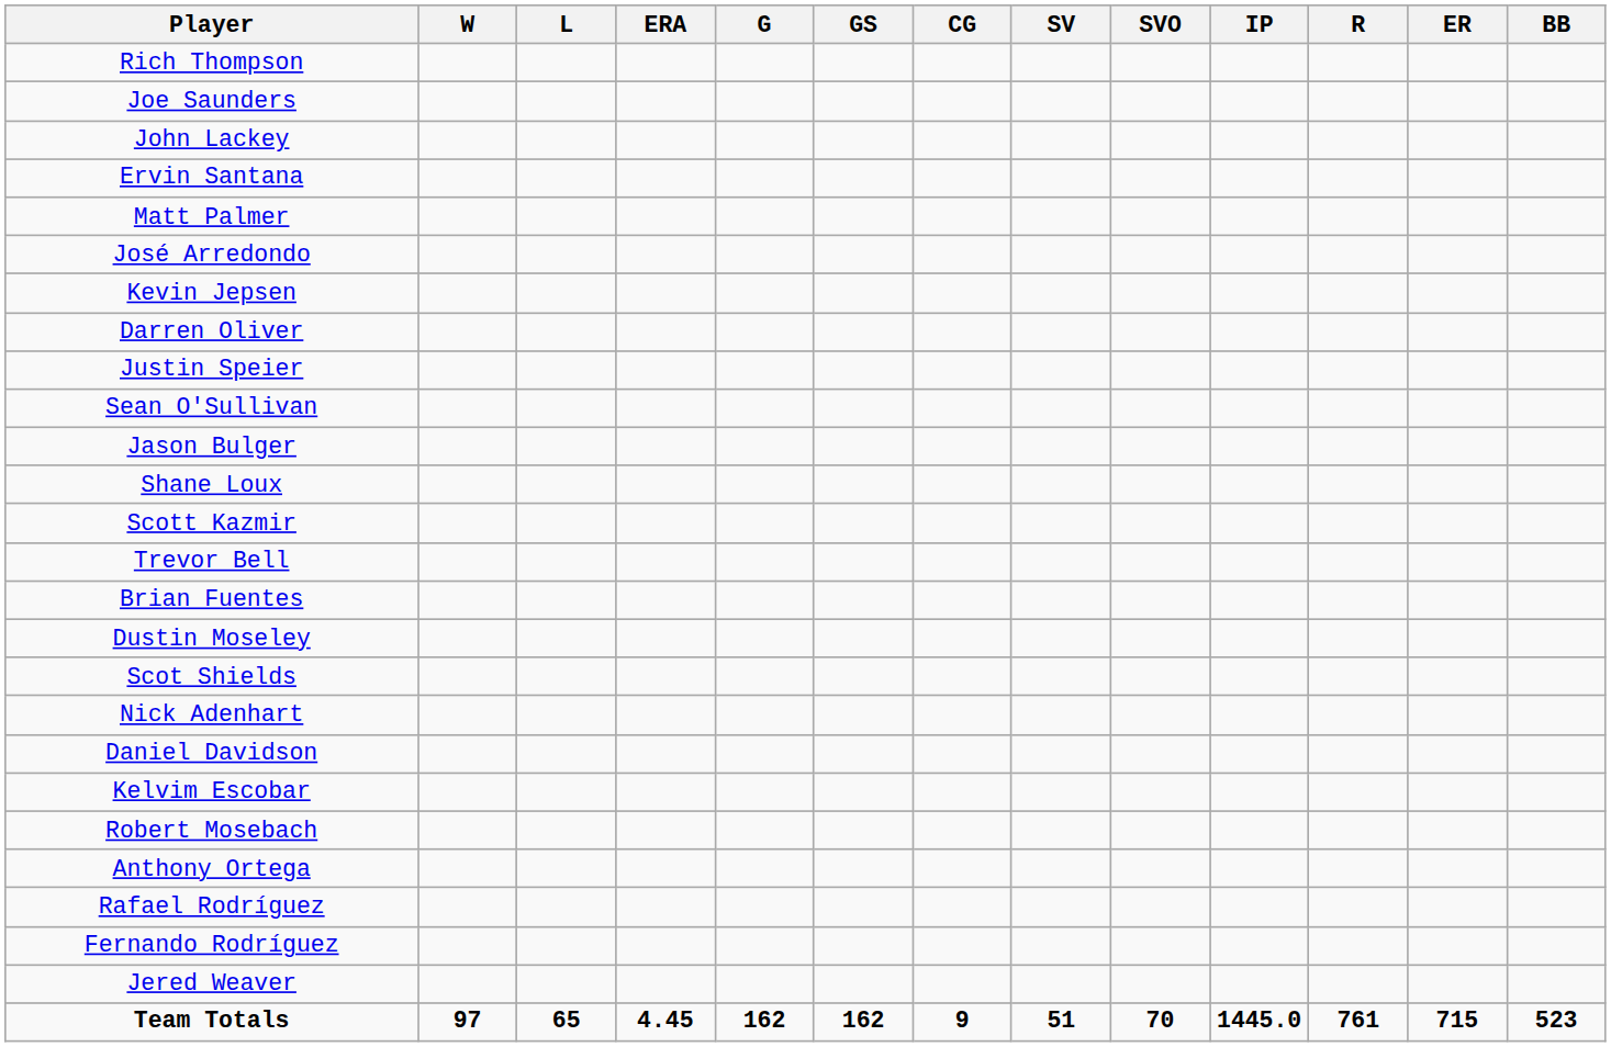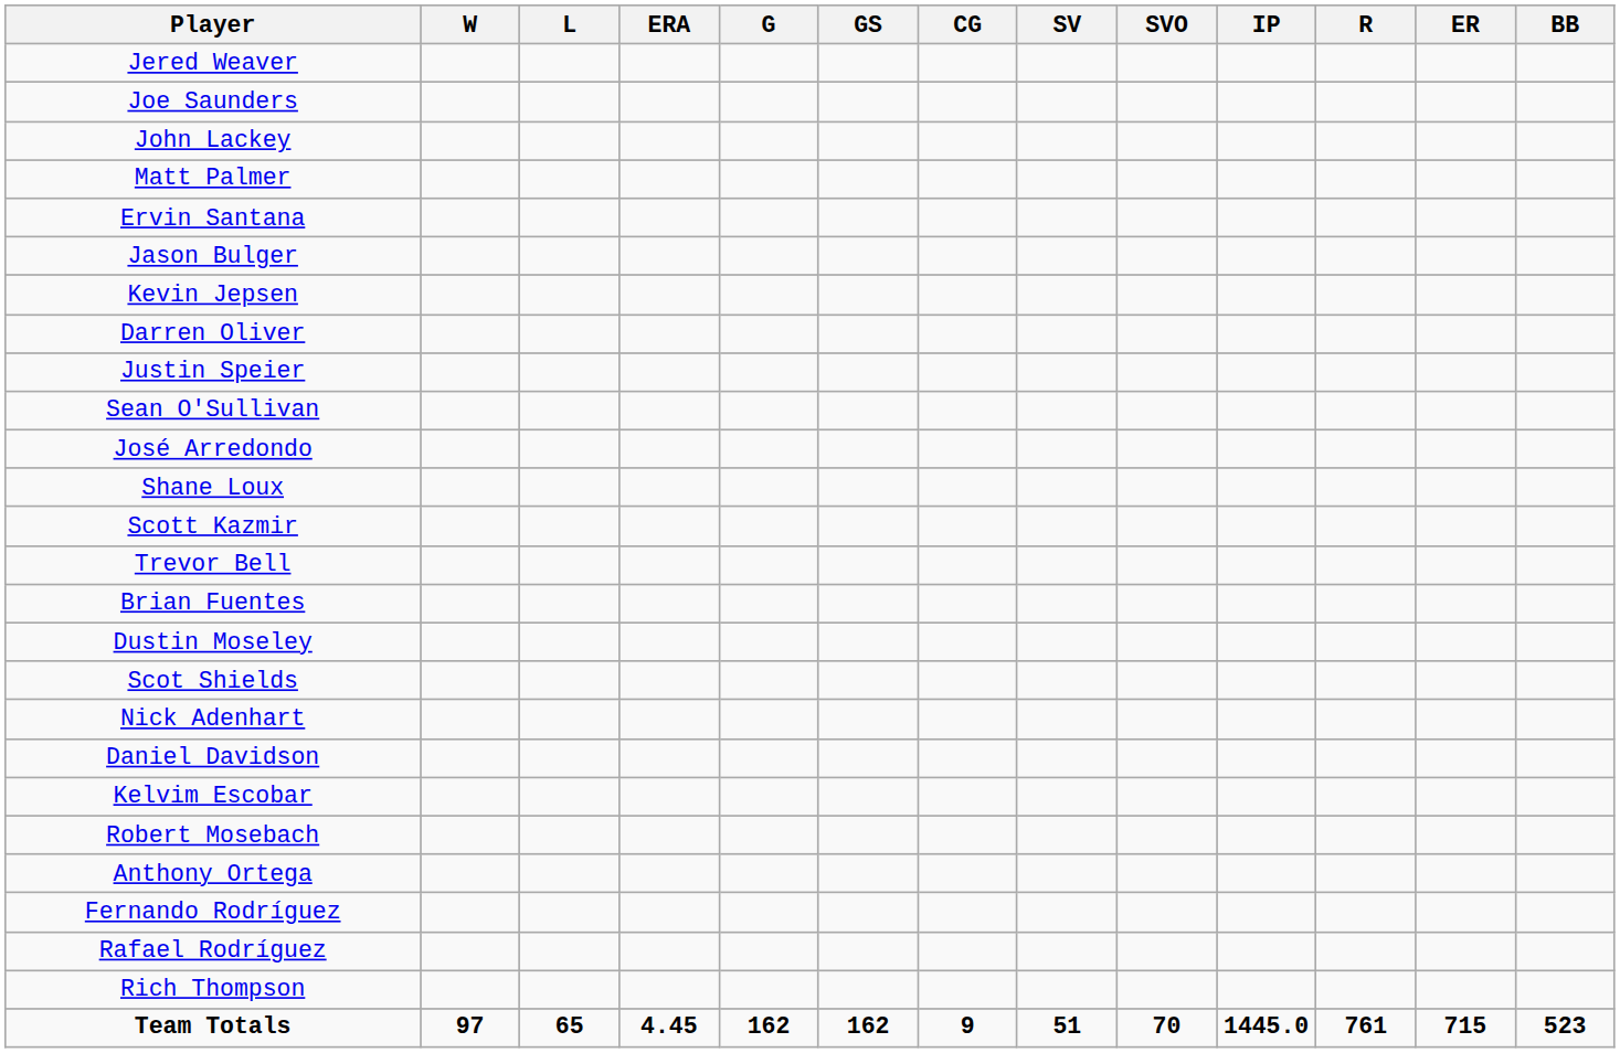rows swapped: Jered Weaver <-> Rich Thompson
rows swapped: Matt Palmer <-> Ervin Santana
rows swapped: Jason Bulger <-> José Arredondo
rows swapped: Fernando Rodríguez <-> Rafael Rodríguez
